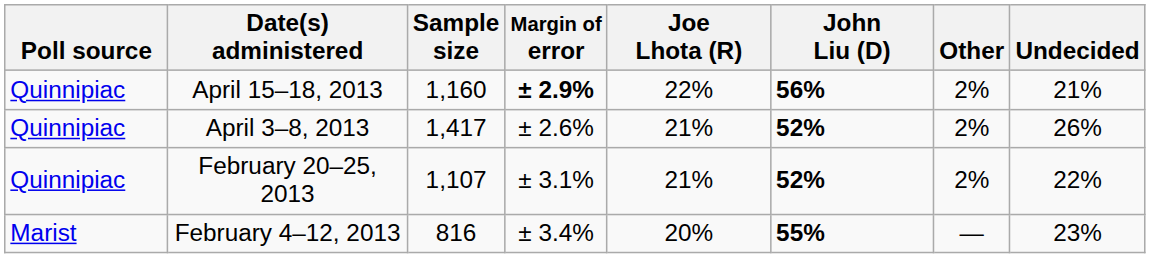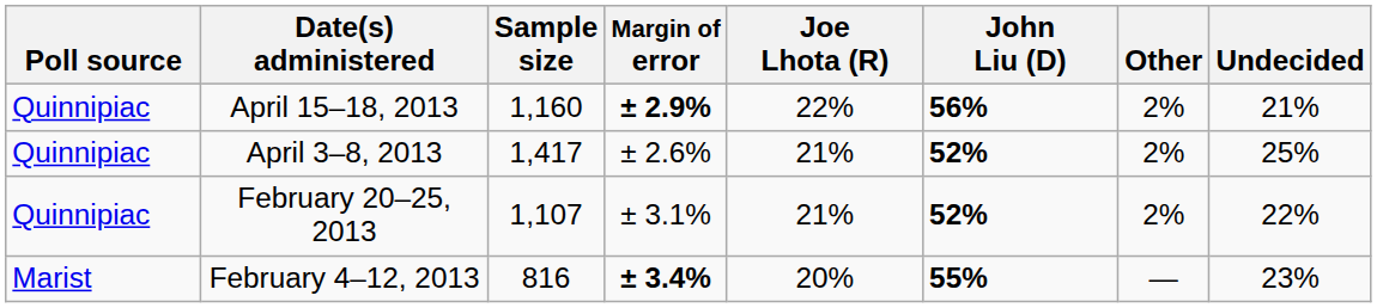April 3–8, 2013 | Undecided: 26% -> 25%
February 4–12, 2013 | Margin of error: normal -> bold
